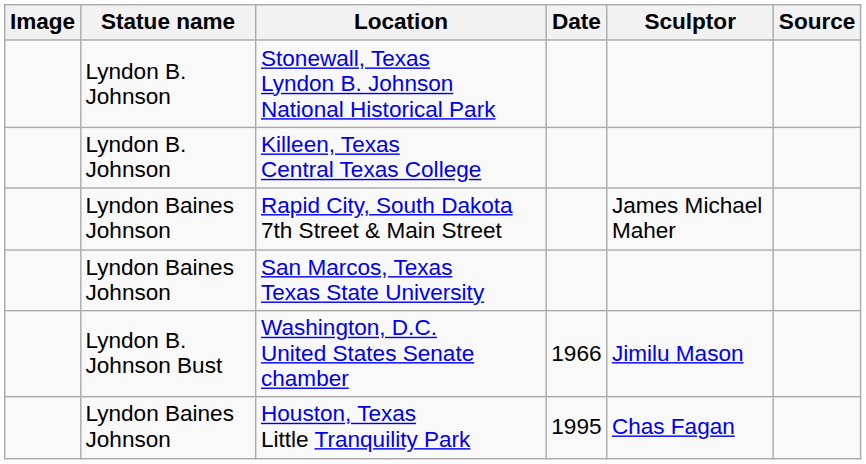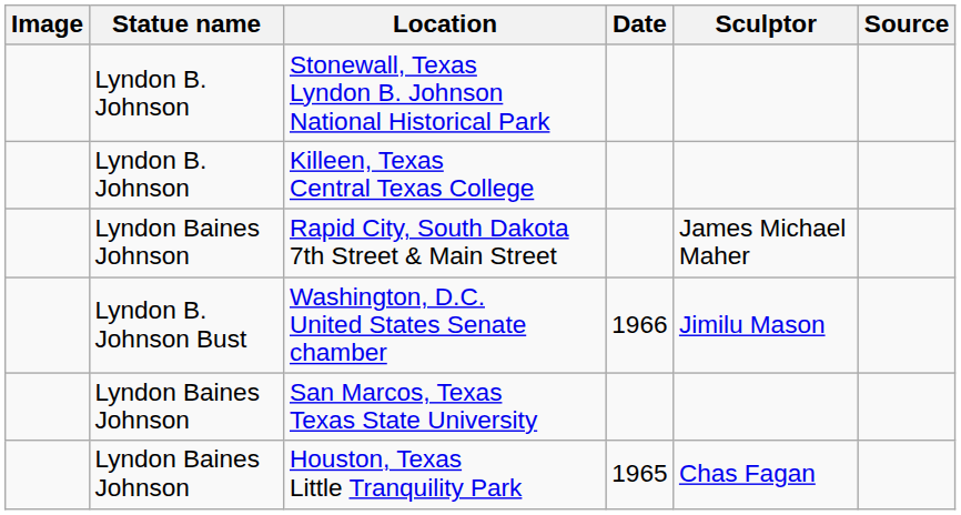rows swapped: San Marcos, Texas Texas State University <-> Washington, D.C. United States Senate chamber
Houston, Texas Little Tranquility Park | Date: 1995 -> 1965
